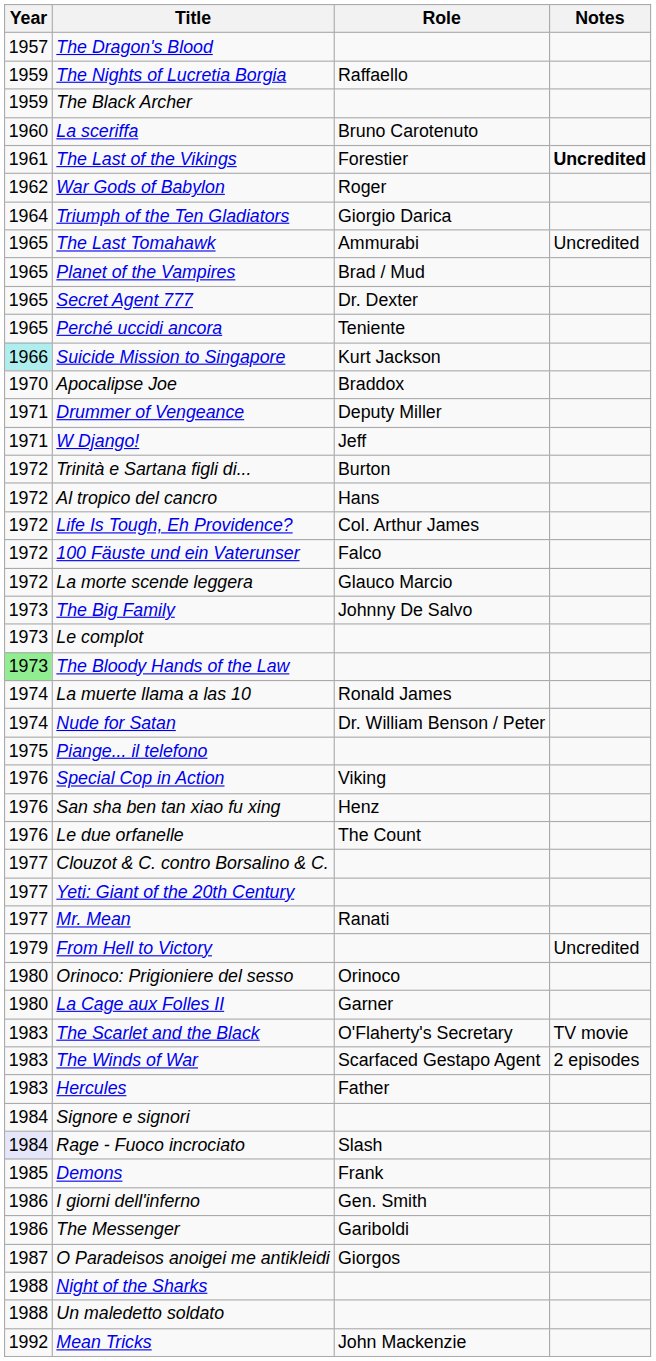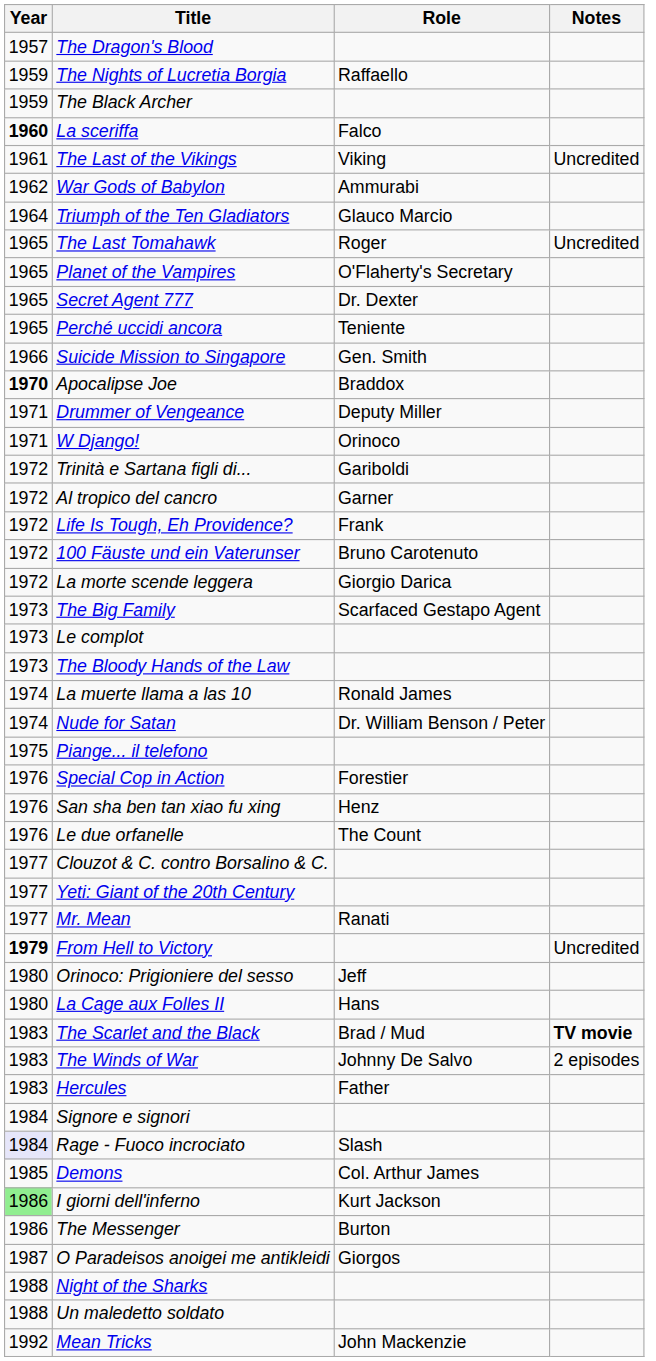La sceriffa | Year: normal -> bold
La sceriffa | Role: Bruno Carotenuto -> Falco
The Last of the Vikings | Role: Forestier -> Viking
The Last of the Vikings | Notes: bold -> normal
War Gods of Babylon | Role: Roger -> Ammurabi
Triumph of the Ten Gladiators | Role: Giorgio Darica -> Glauco Marcio
The Last Tomahawk | Role: Ammurabi -> Roger
Planet of the Vampires | Role: Brad / Mud -> O'Flaherty's Secretary
Suicide Mission to Singapore | Year: paleturquoise background -> no background
Suicide Mission to Singapore | Role: Kurt Jackson -> Gen. Smith
Apocalipse Joe | Year: normal -> bold
W Django! | Role: Jeff -> Orinoco
Trinità e Sartana figli di... | Role: Burton -> Gariboldi
Al tropico del cancro | Role: Hans -> Garner
Life Is Tough, Eh Providence? | Role: Col. Arthur James -> Frank
100 Fäuste und ein Vaterunser | Role: Falco -> Bruno Carotenuto
La morte scende leggera | Role: Glauco Marcio -> Giorgio Darica
The Big Family | Role: Johnny De Salvo -> Scarfaced Gestapo Agent
The Bloody Hands of the Law | Year: lightgreen background -> no background
Special Cop in Action | Role: Viking -> Forestier
From Hell to Victory | Year: normal -> bold
Orinoco: Prigioniere del sesso | Role: Orinoco -> Jeff
La Cage aux Folles II | Role: Garner -> Hans
The Scarlet and the Black | Role: O'Flaherty's Secretary -> Brad / Mud
The Scarlet and the Black | Notes: normal -> bold
The Winds of War | Role: Scarfaced Gestapo Agent -> Johnny De Salvo
Demons | Role: Frank -> Col. Arthur James
I giorni dell'inferno | Year: no background -> lightgreen background
I giorni dell'inferno | Role: Gen. Smith -> Kurt Jackson
The Messenger | Role: Gariboldi -> Burton
